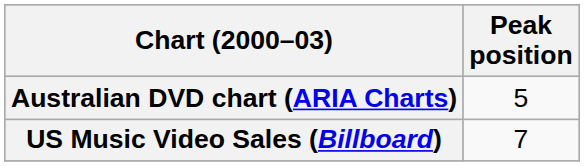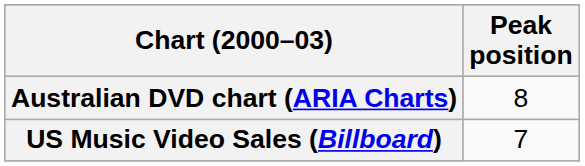Australian DVD chart (ARIA Charts) | Peak position: 5 -> 8
